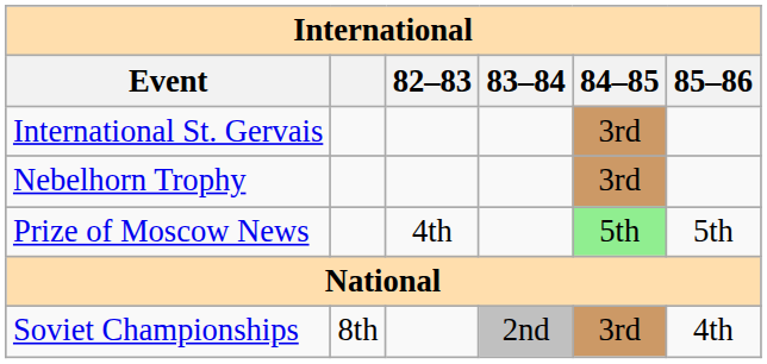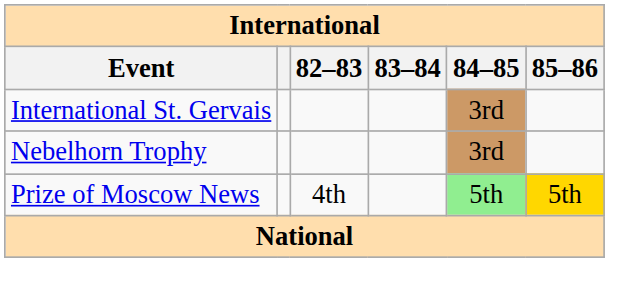Prize of Moscow News | 85–86: no background -> gold background
- row: Soviet Championships | 8th | 2nd | 3rd | 4th
